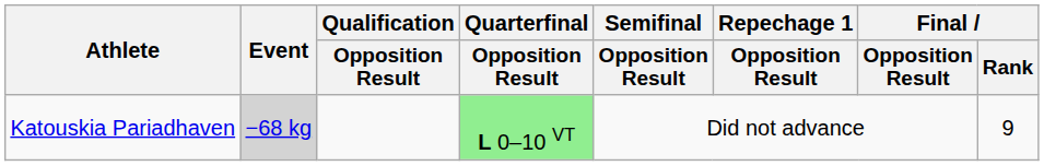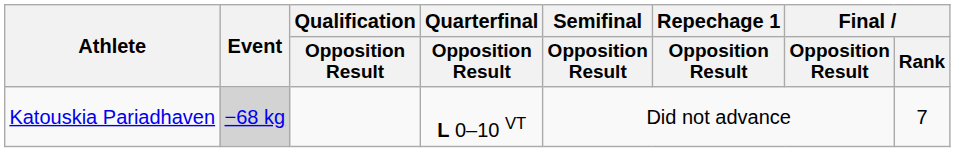Katouskia Pariadhaven | Quarterfinal / Opposition Result: lightgreen background -> no background
Katouskia Pariadhaven | Final / Rank: 9 -> 7
